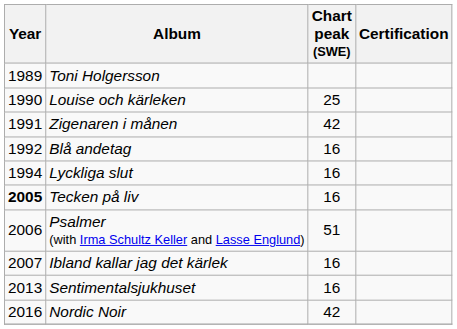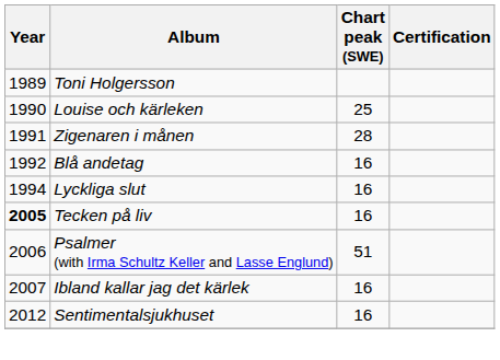Zigenaren i månen | Chart peak (SWE): 42 -> 28
Sentimentalsjukhuset | Year: 2013 -> 2012
- row: 2016 | Nordic Noir | 42
